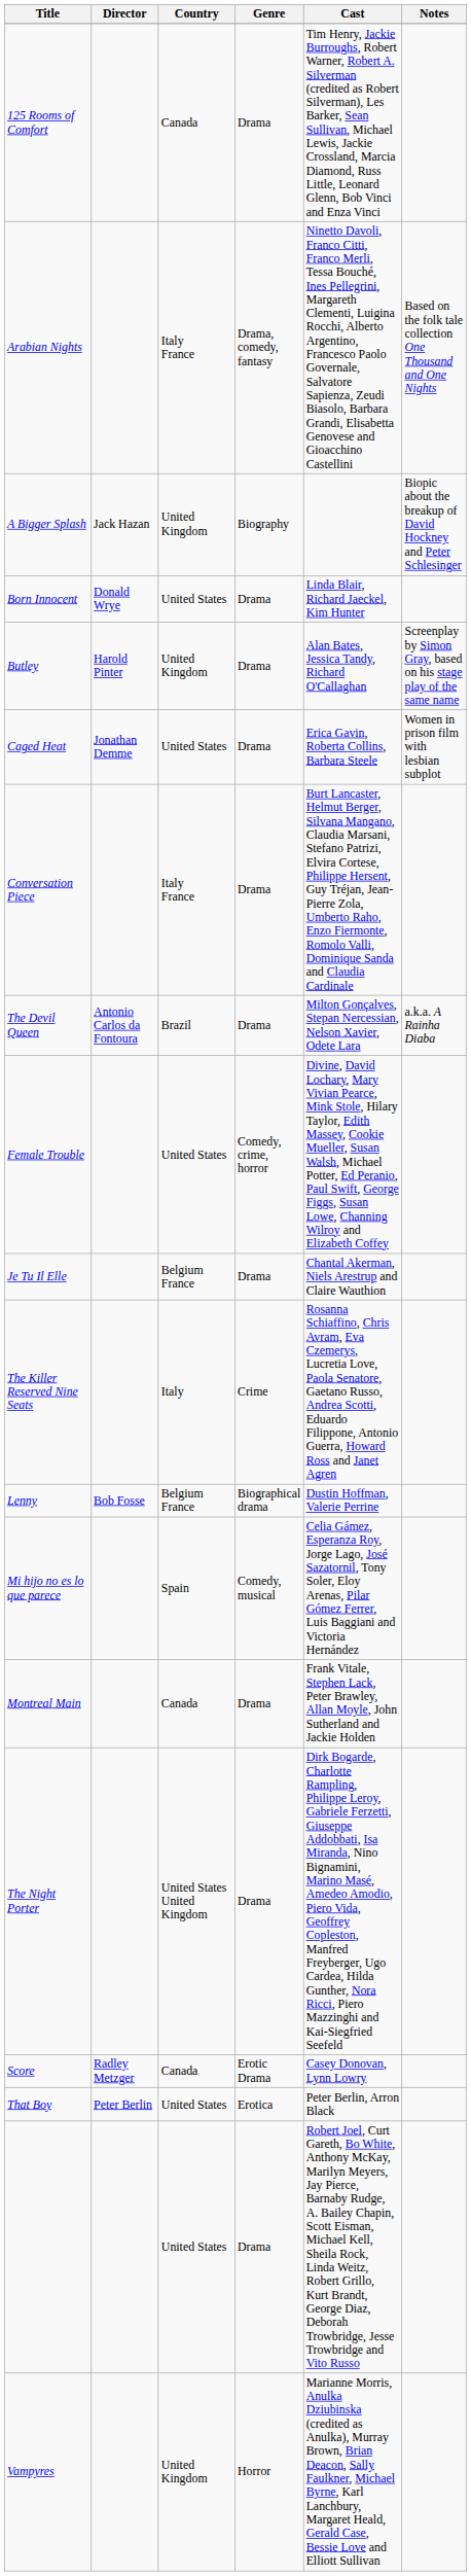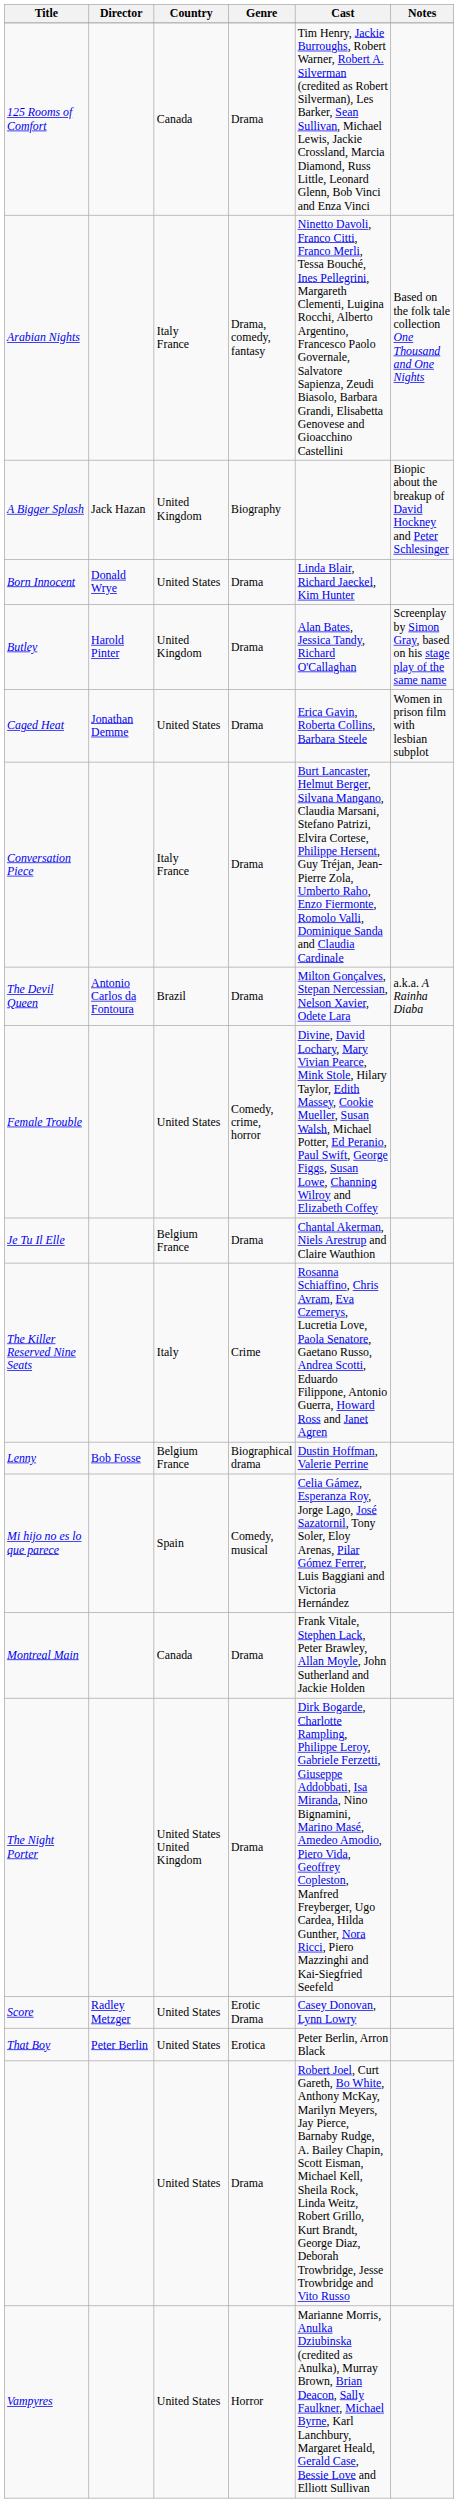Score | Country: Canada -> United States
Vampyres | Country: United Kingdom -> United States
